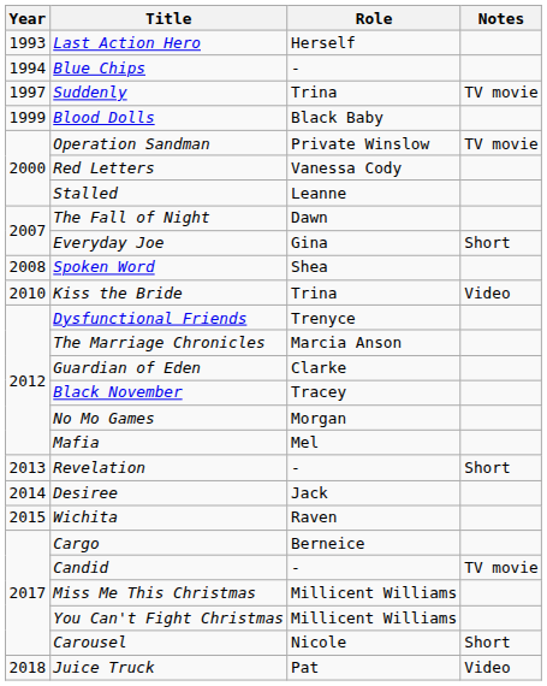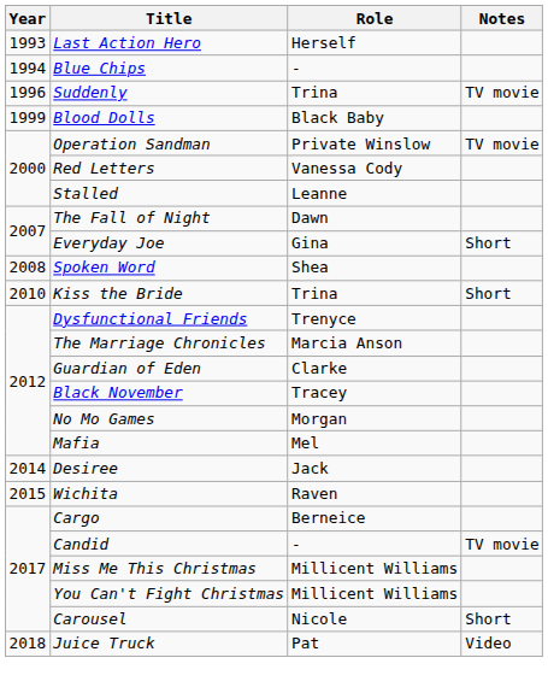Suddenly | Year: 1997 -> 1996
Kiss the Bride | Notes: Video -> Short
- row: 2013 | Revelation | - | Short
